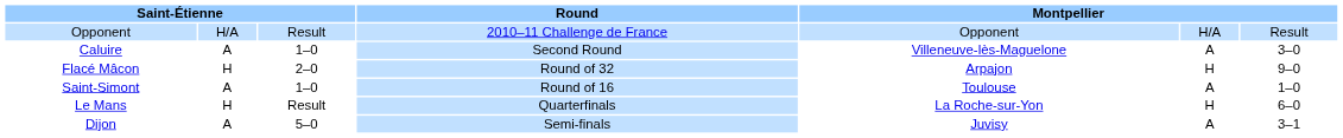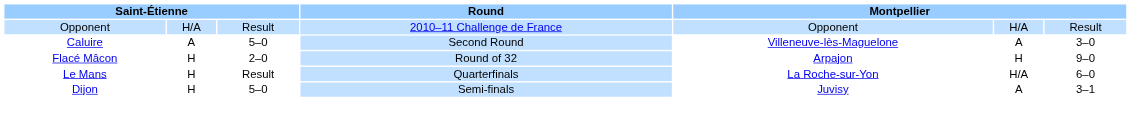Caluire | column 3: 1–0 -> 5–0
- row: Saint-Simont | A | 1–0 | Round of 16 | Toulouse | A | 1–0
Le Mans | column 6: H -> H/A
Dijon | column 2: A -> H
